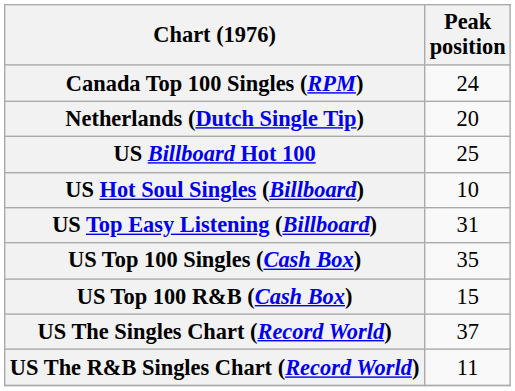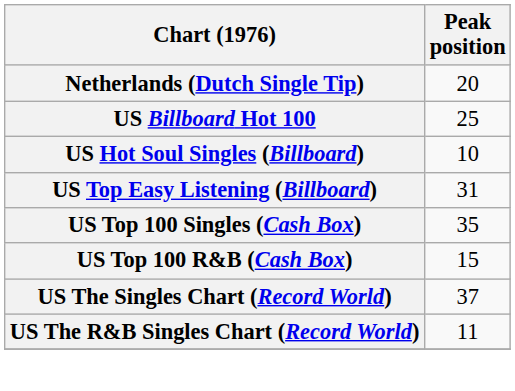- row: Canada Top 100 Singles (RPM) | 24
